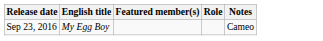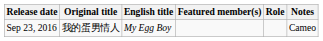+ column: Original title | 我的蛋男情人
